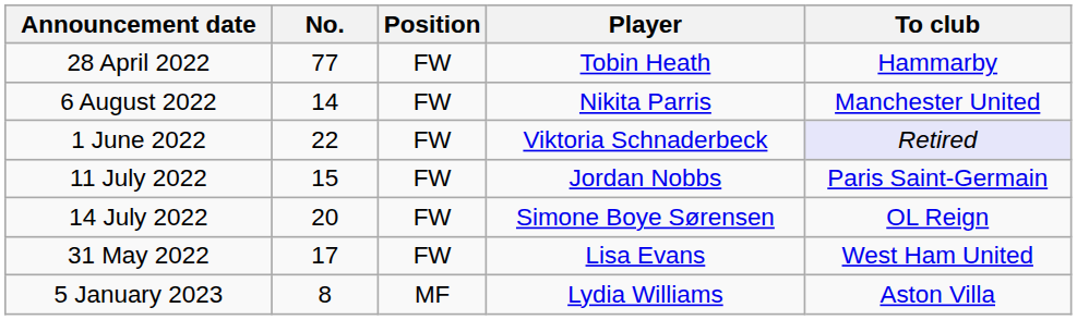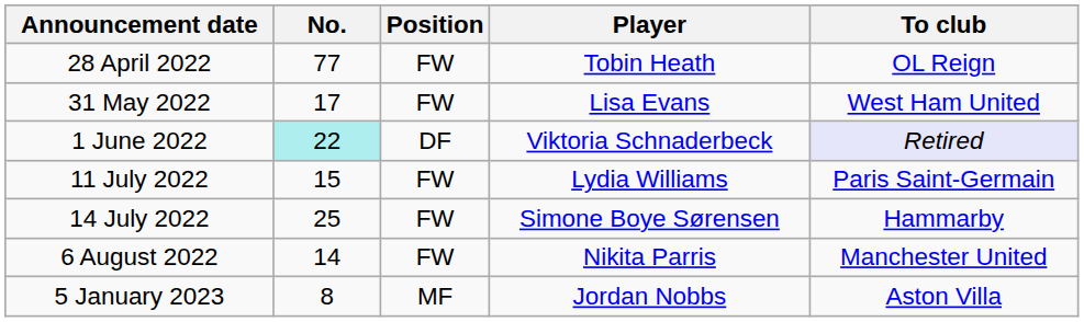28 April 2022 | To club: Hammarby -> OL Reign
rows swapped: 31 May 2022 <-> 6 August 2022
1 June 2022 | No.: no background -> paleturquoise background
1 June 2022 | Position: FW -> DF
11 July 2022 | Player: Jordan Nobbs -> Lydia Williams
14 July 2022 | No.: 20 -> 25
14 July 2022 | To club: OL Reign -> Hammarby
5 January 2023 | Player: Lydia Williams -> Jordan Nobbs
